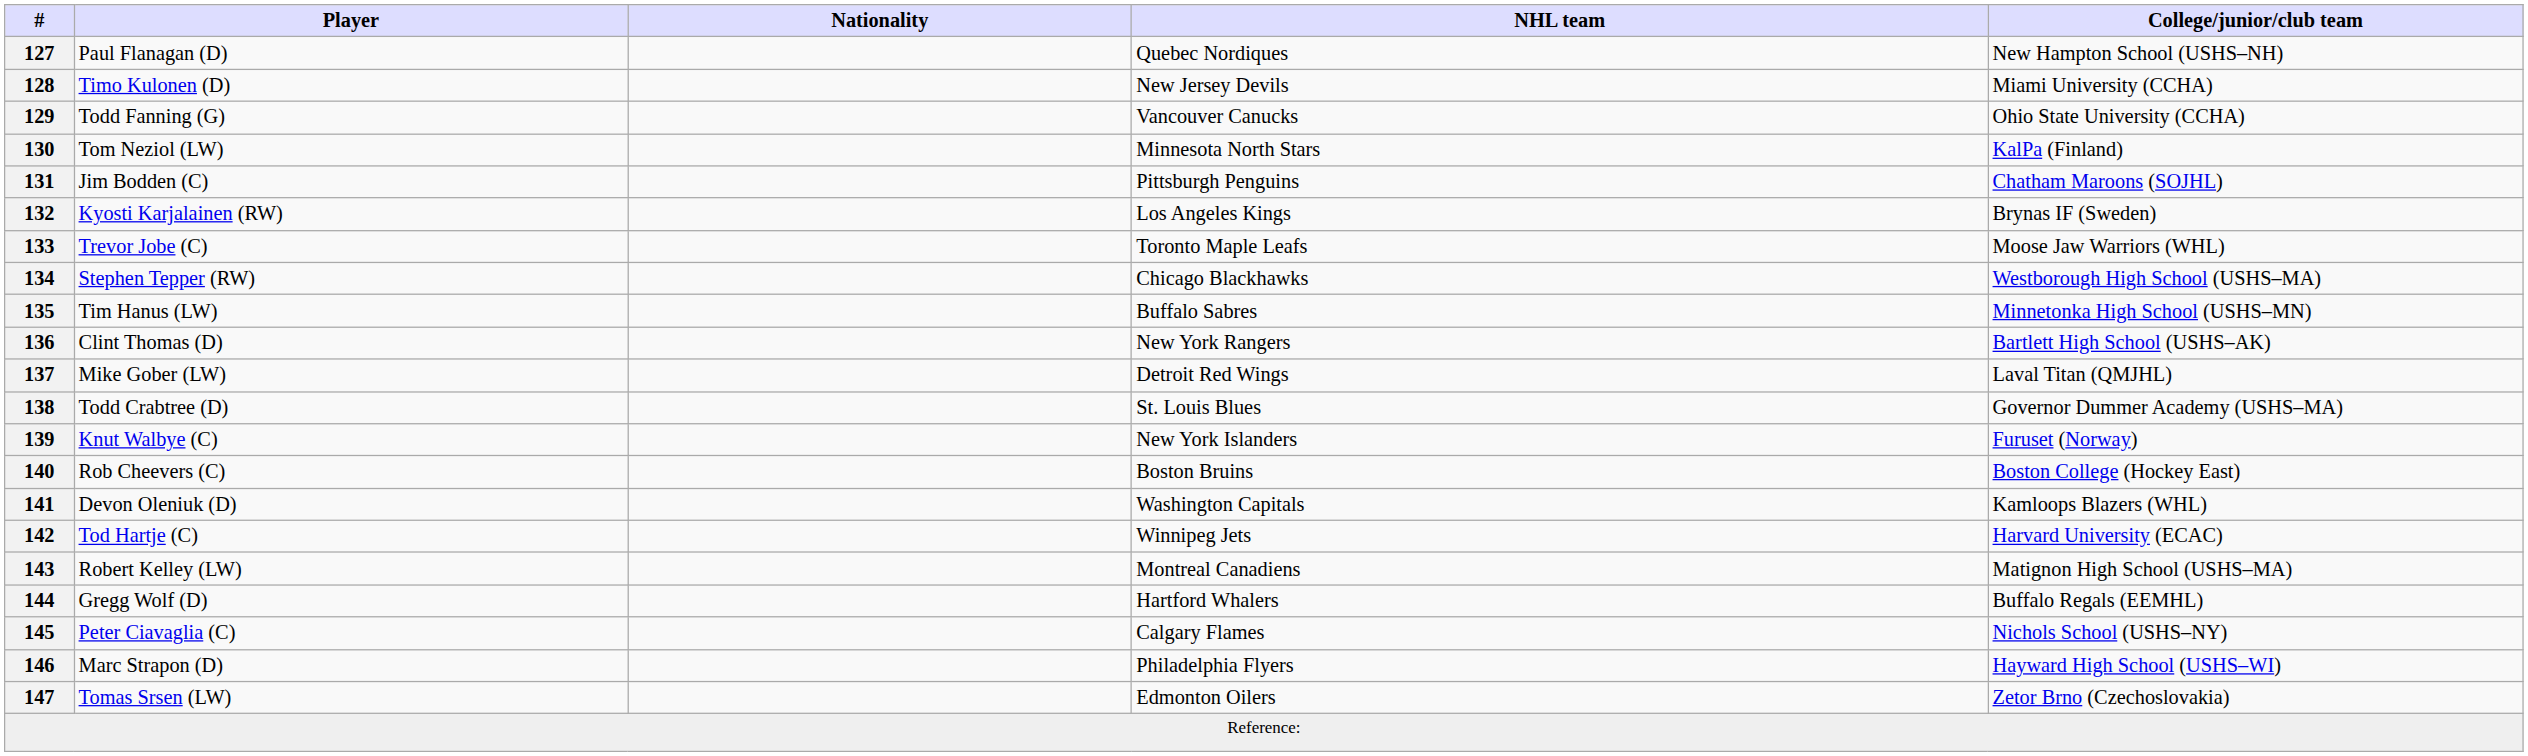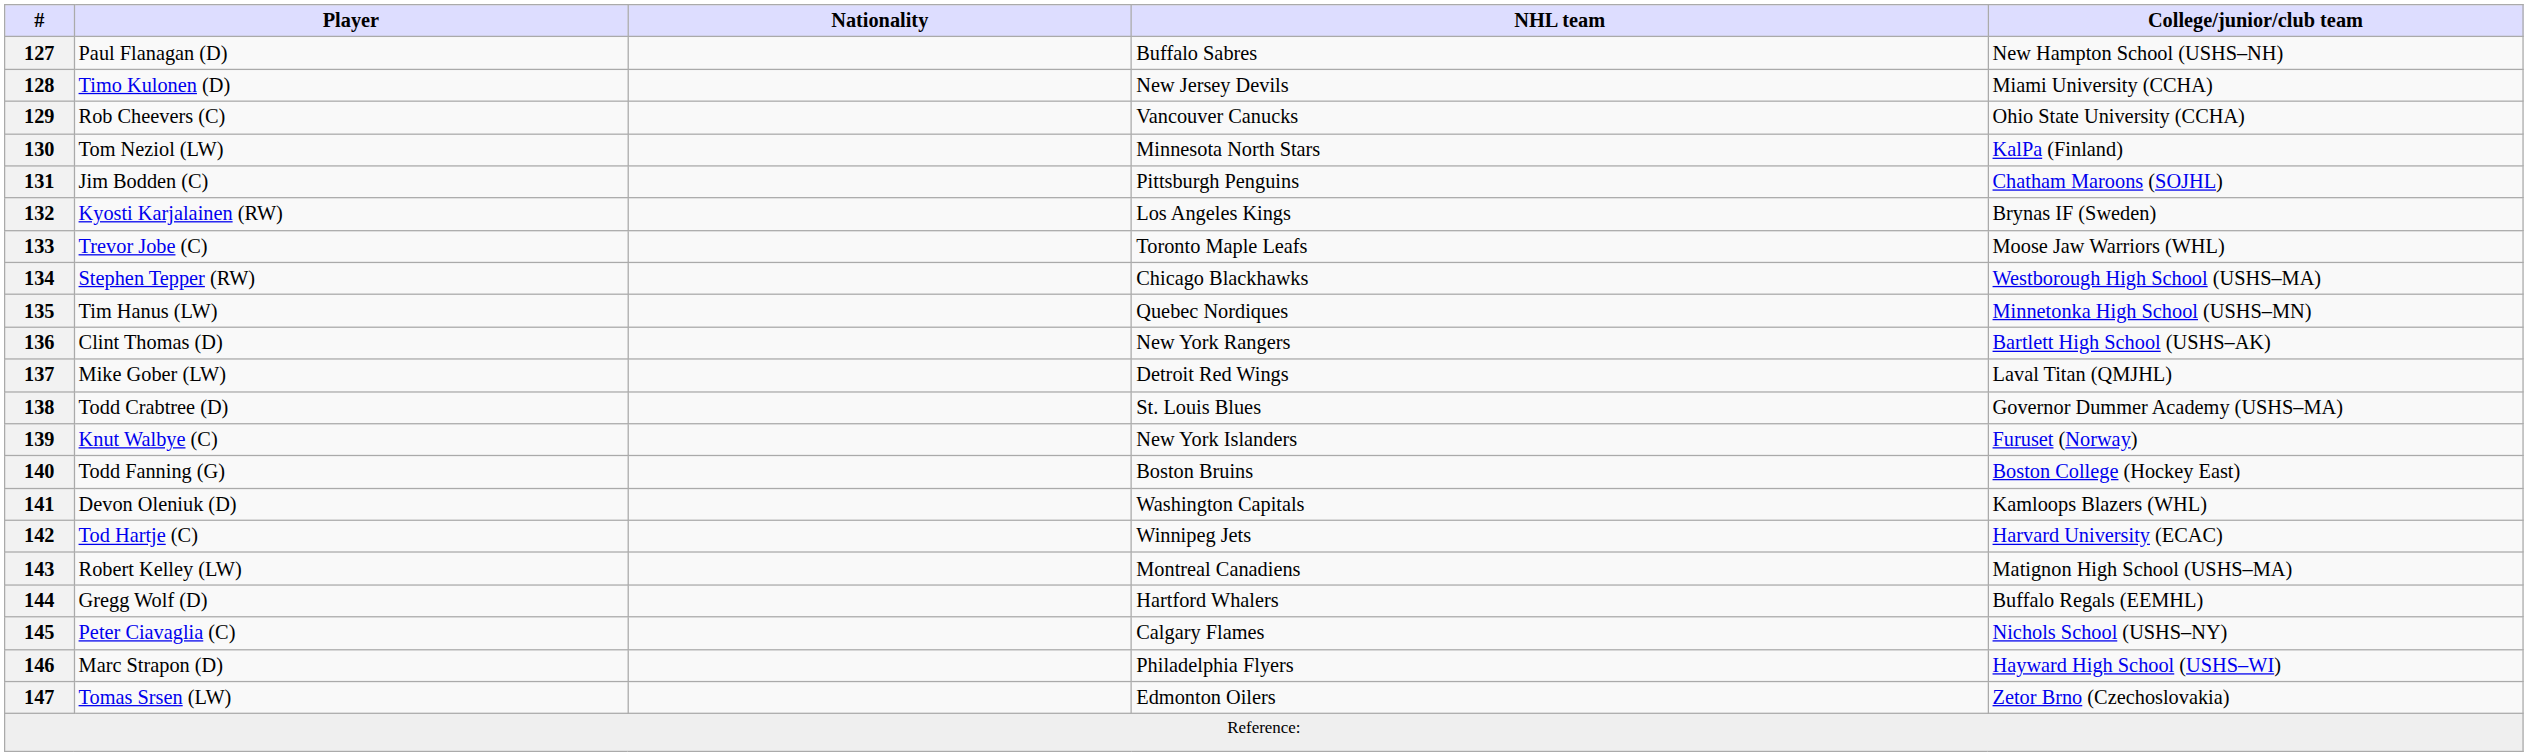127 | NHL team: Quebec Nordiques -> Buffalo Sabres
129 | Player: Todd Fanning (G) -> Rob Cheevers (C)
135 | NHL team: Buffalo Sabres -> Quebec Nordiques
140 | Player: Rob Cheevers (C) -> Todd Fanning (G)
